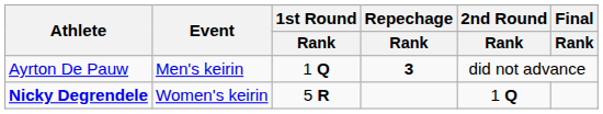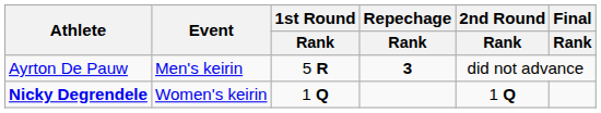Ayrton De Pauw | 1st Round / Rank: 1 Q -> 5 R
Nicky Degrendele | 1st Round / Rank: 5 R -> 1 Q
